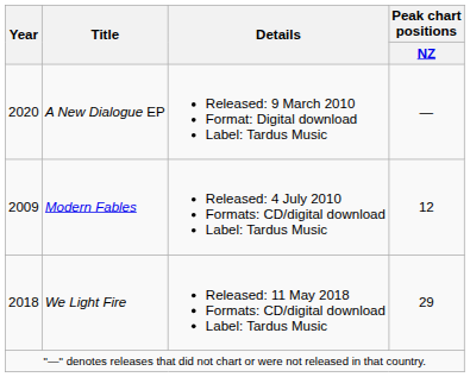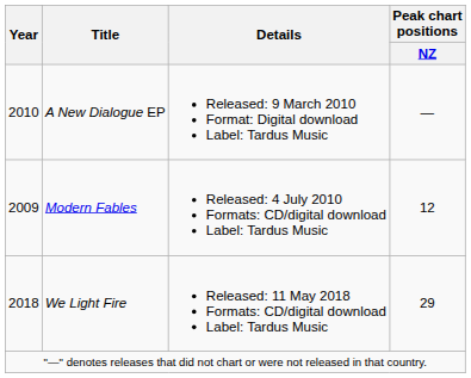A New Dialogue EP | Year: 2020 -> 2010
